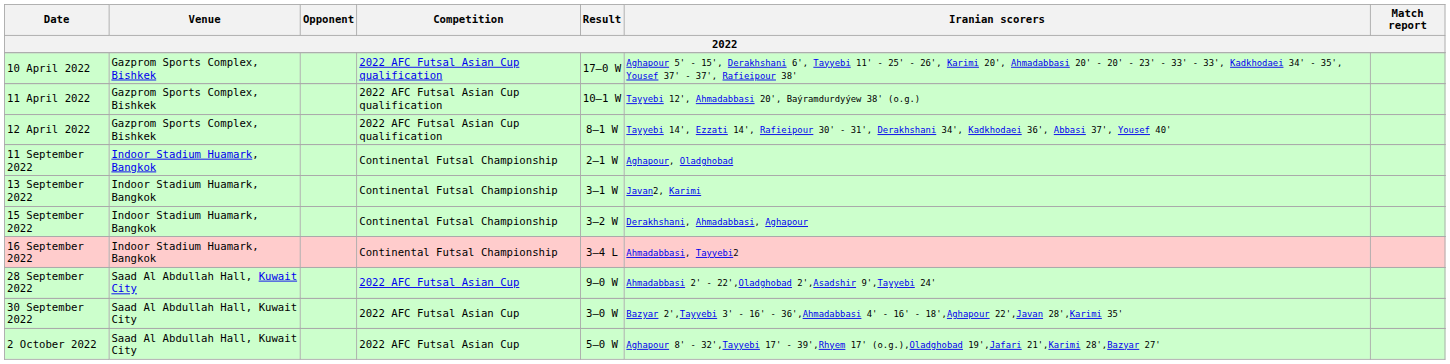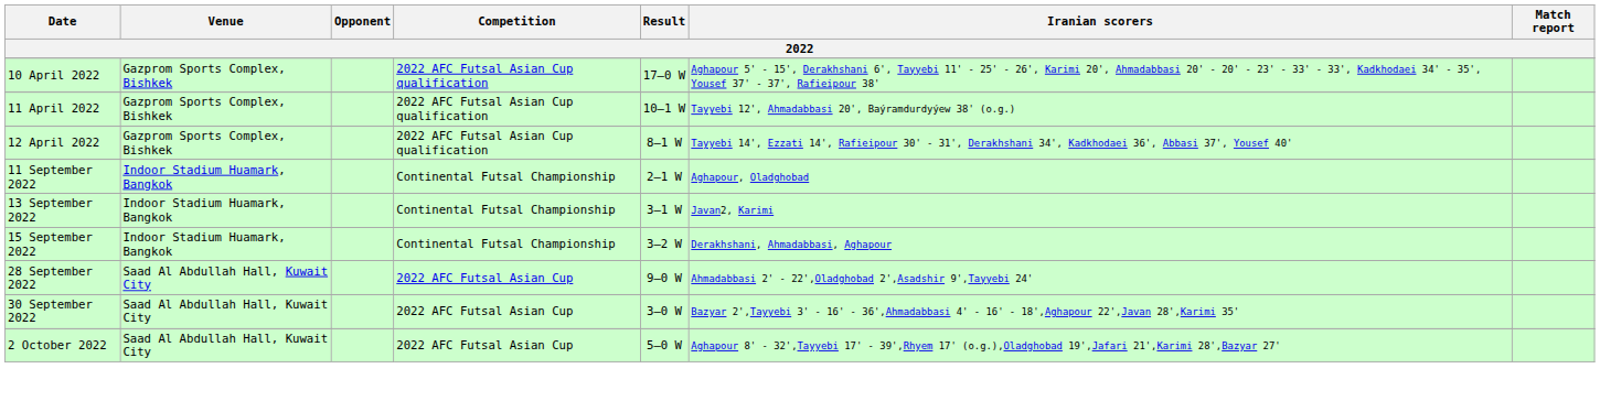- row: 16 September 2022 | Indoor Stadium Huamark, Bangkok | Continental Futsal Championship | 3–4 L | Ahmadabbasi, Tayyebi2
